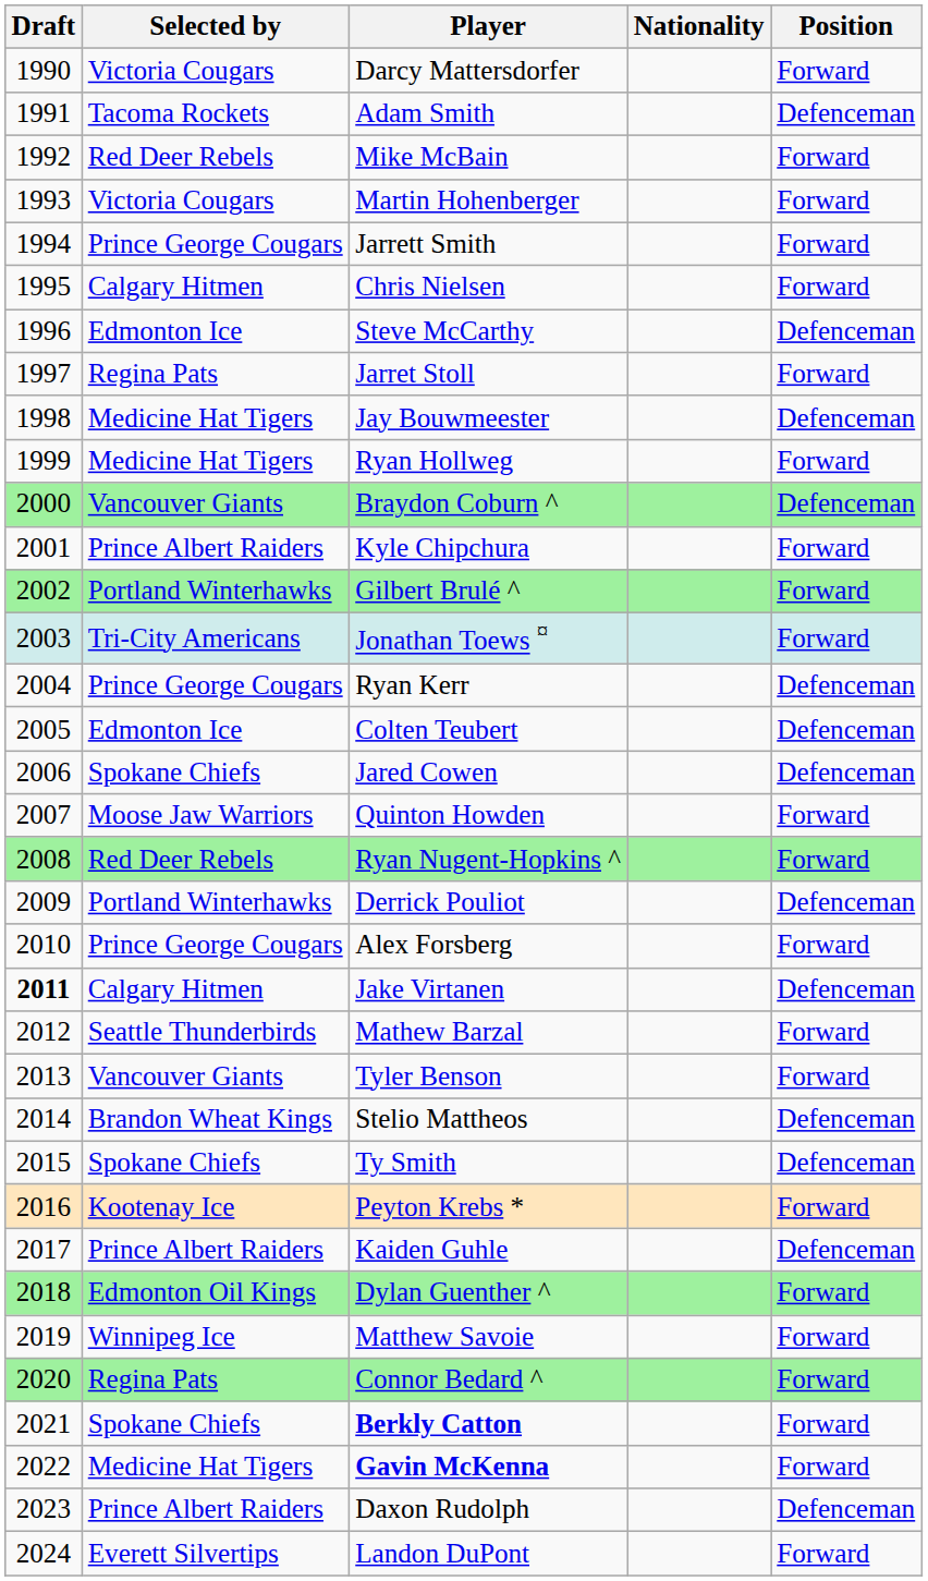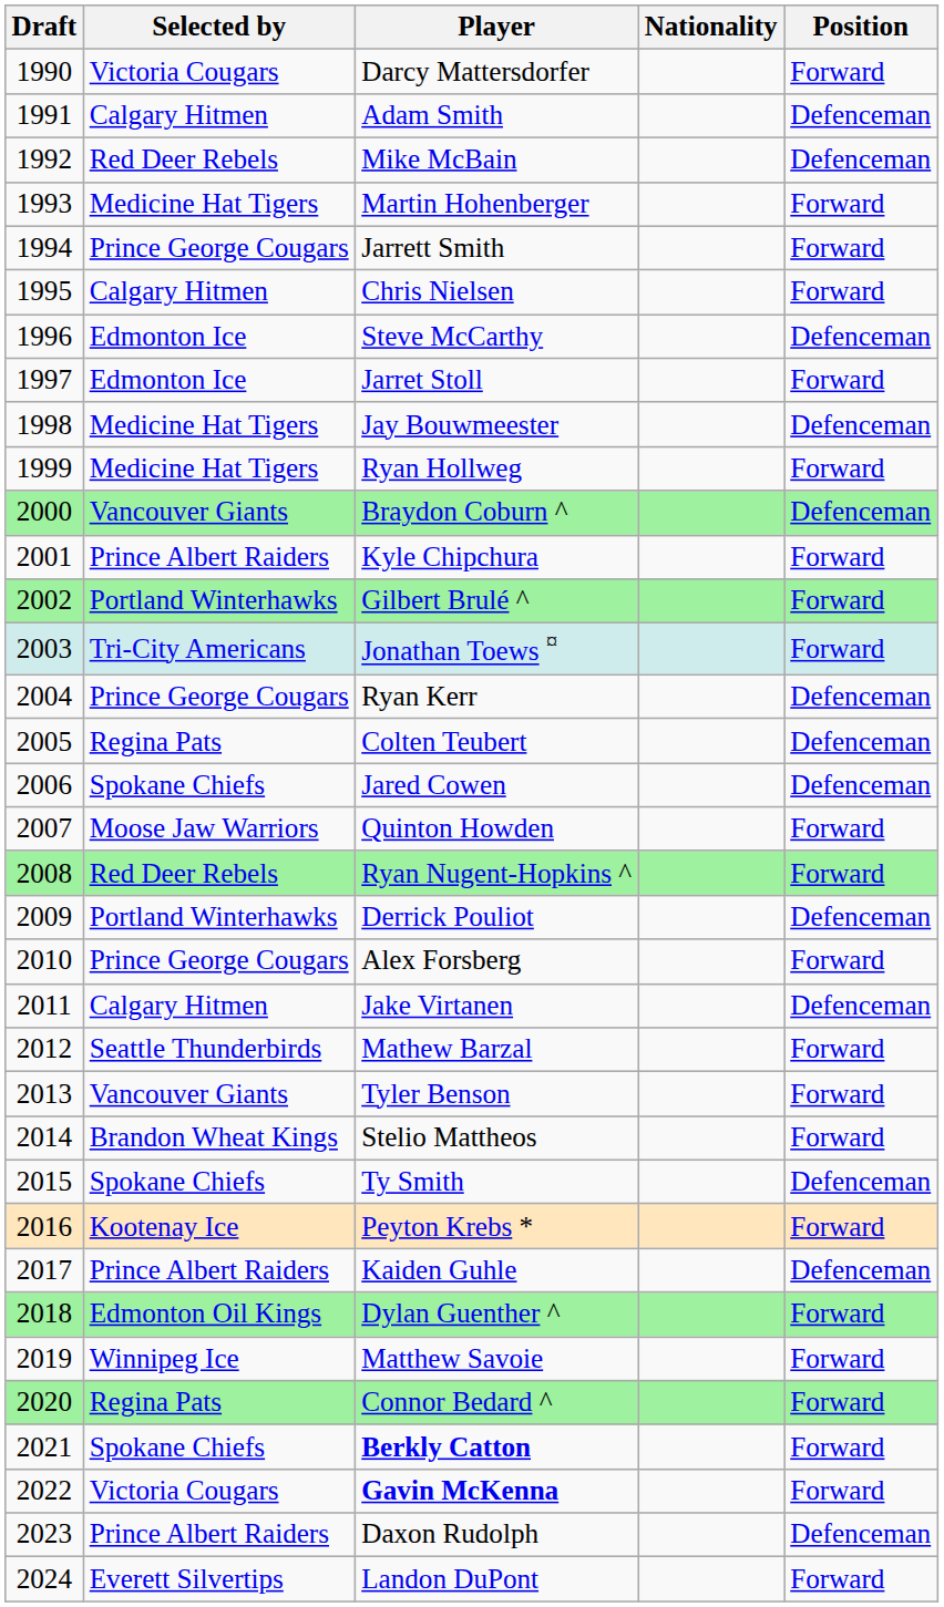Adam Smith | Selected by: Tacoma Rockets -> Calgary Hitmen
Mike McBain | Position: Forward -> Defenceman
Martin Hohenberger | Selected by: Victoria Cougars -> Medicine Hat Tigers
Jarret Stoll | Selected by: Regina Pats -> Edmonton Ice
Colten Teubert | Selected by: Edmonton Ice -> Regina Pats
Jake Virtanen | Draft: bold -> normal
Stelio Mattheos | Position: Defenceman -> Forward
Gavin McKenna | Selected by: Medicine Hat Tigers -> Victoria Cougars
